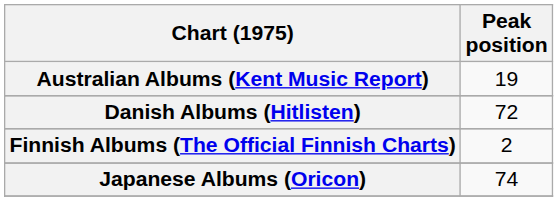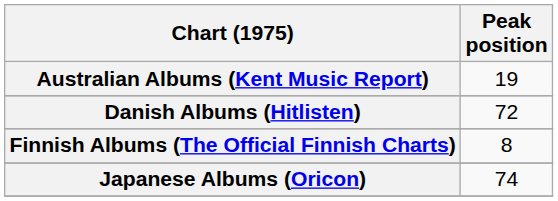Finnish Albums (The Official Finnish Charts) | Peak position: 2 -> 8
